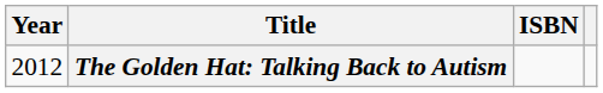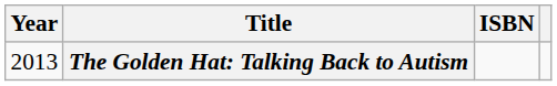The Golden Hat: Talking Back to Autism | Year: 2012 -> 2013
